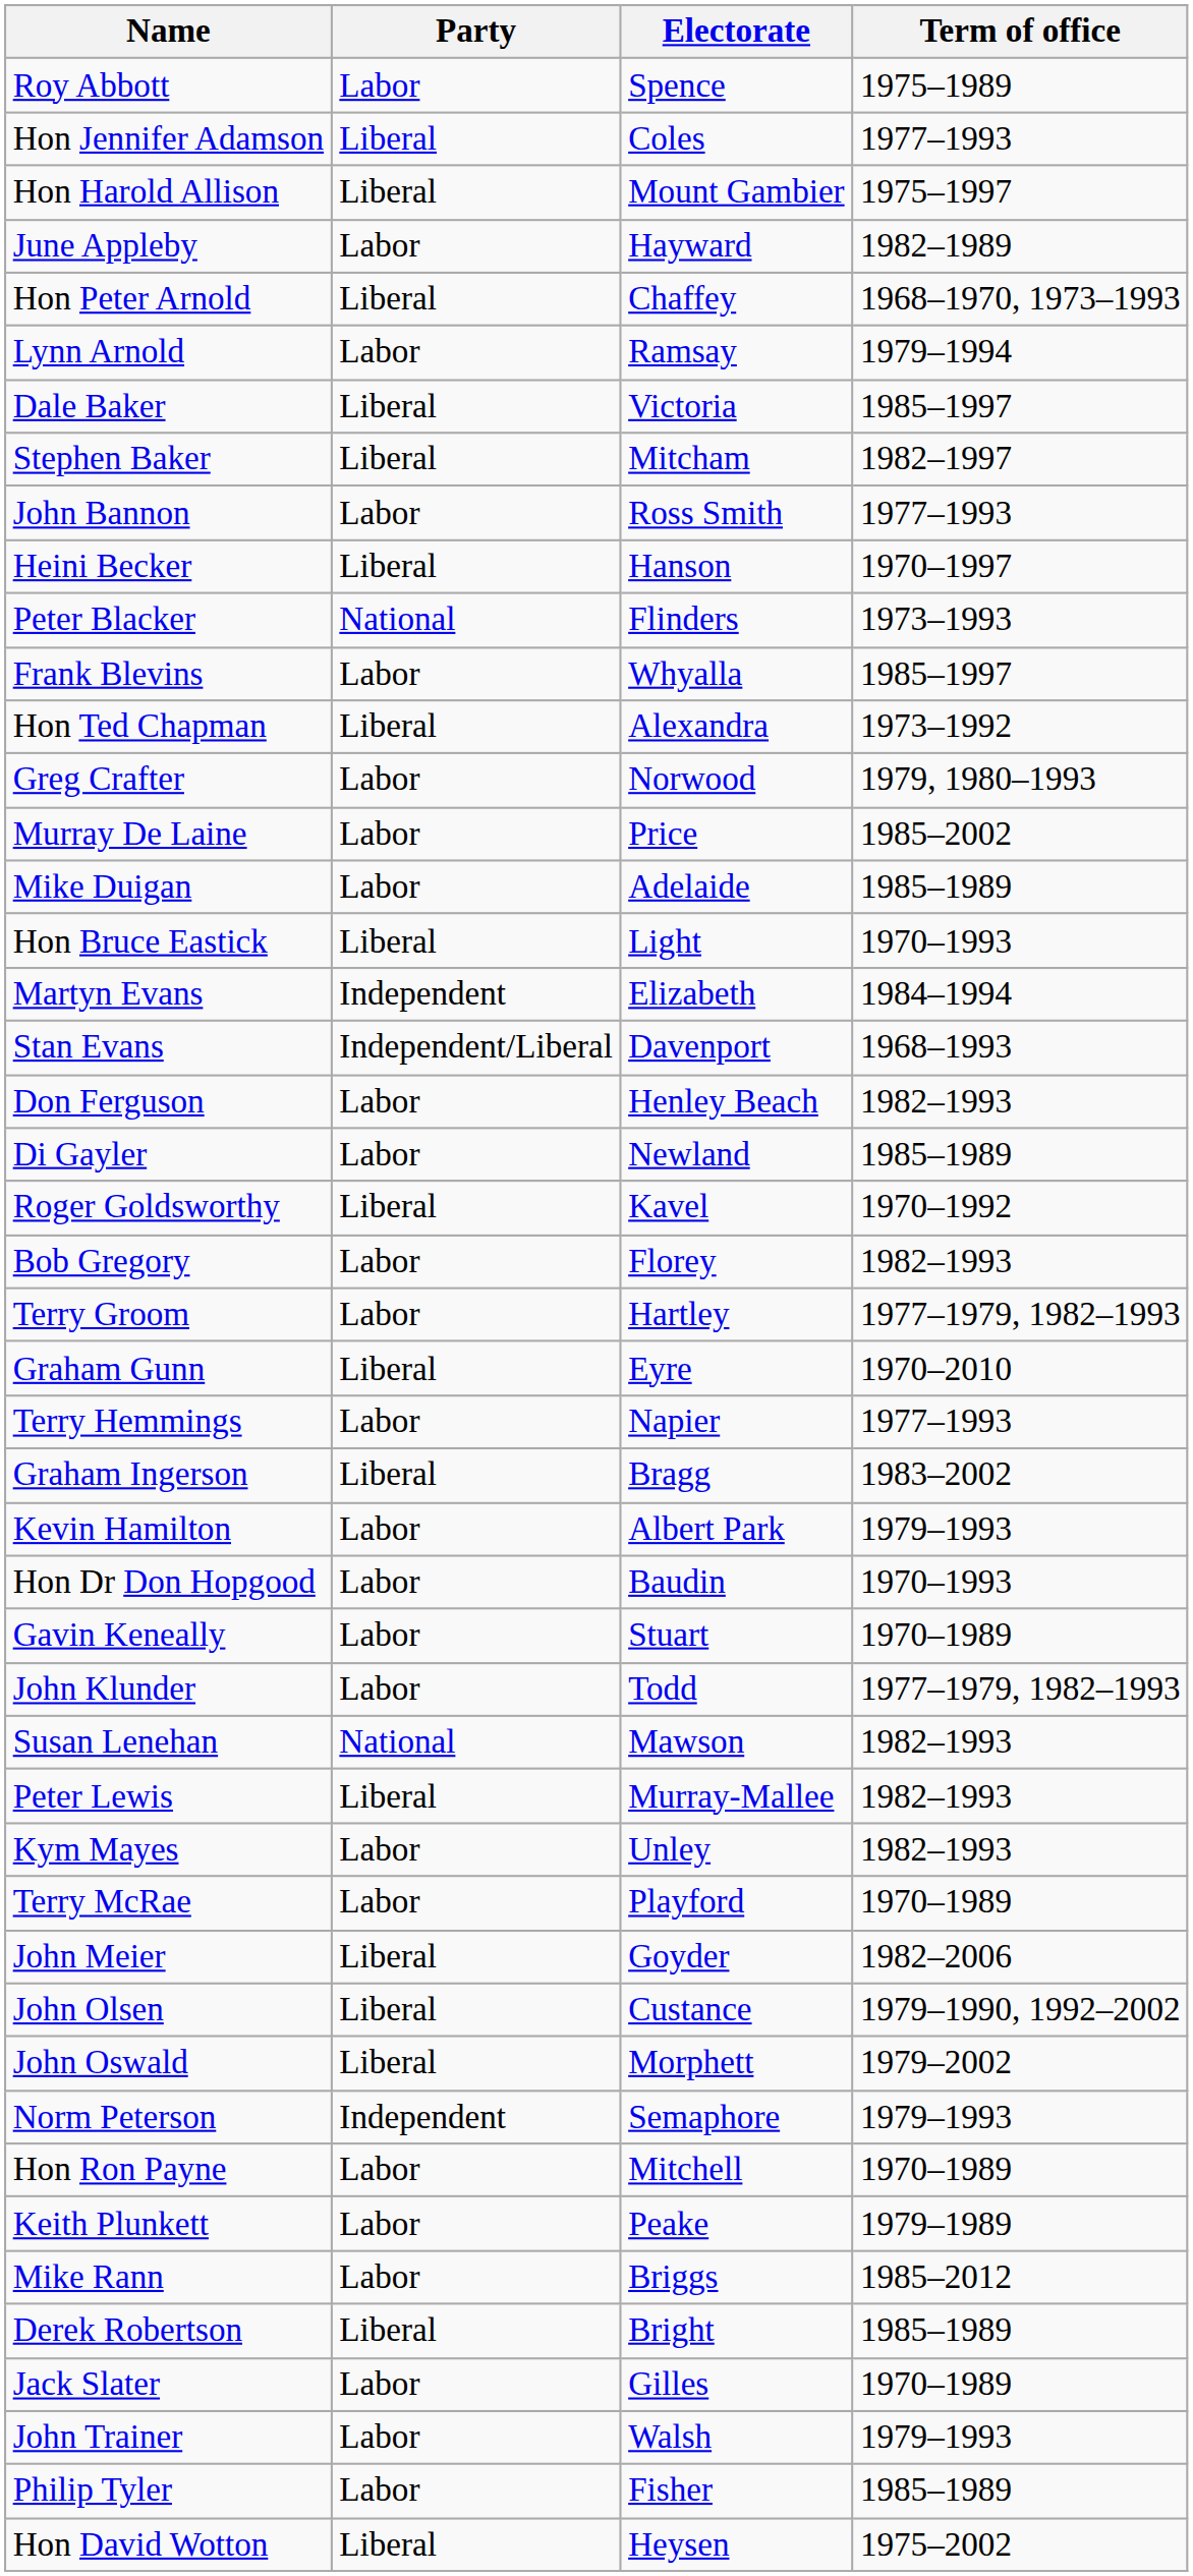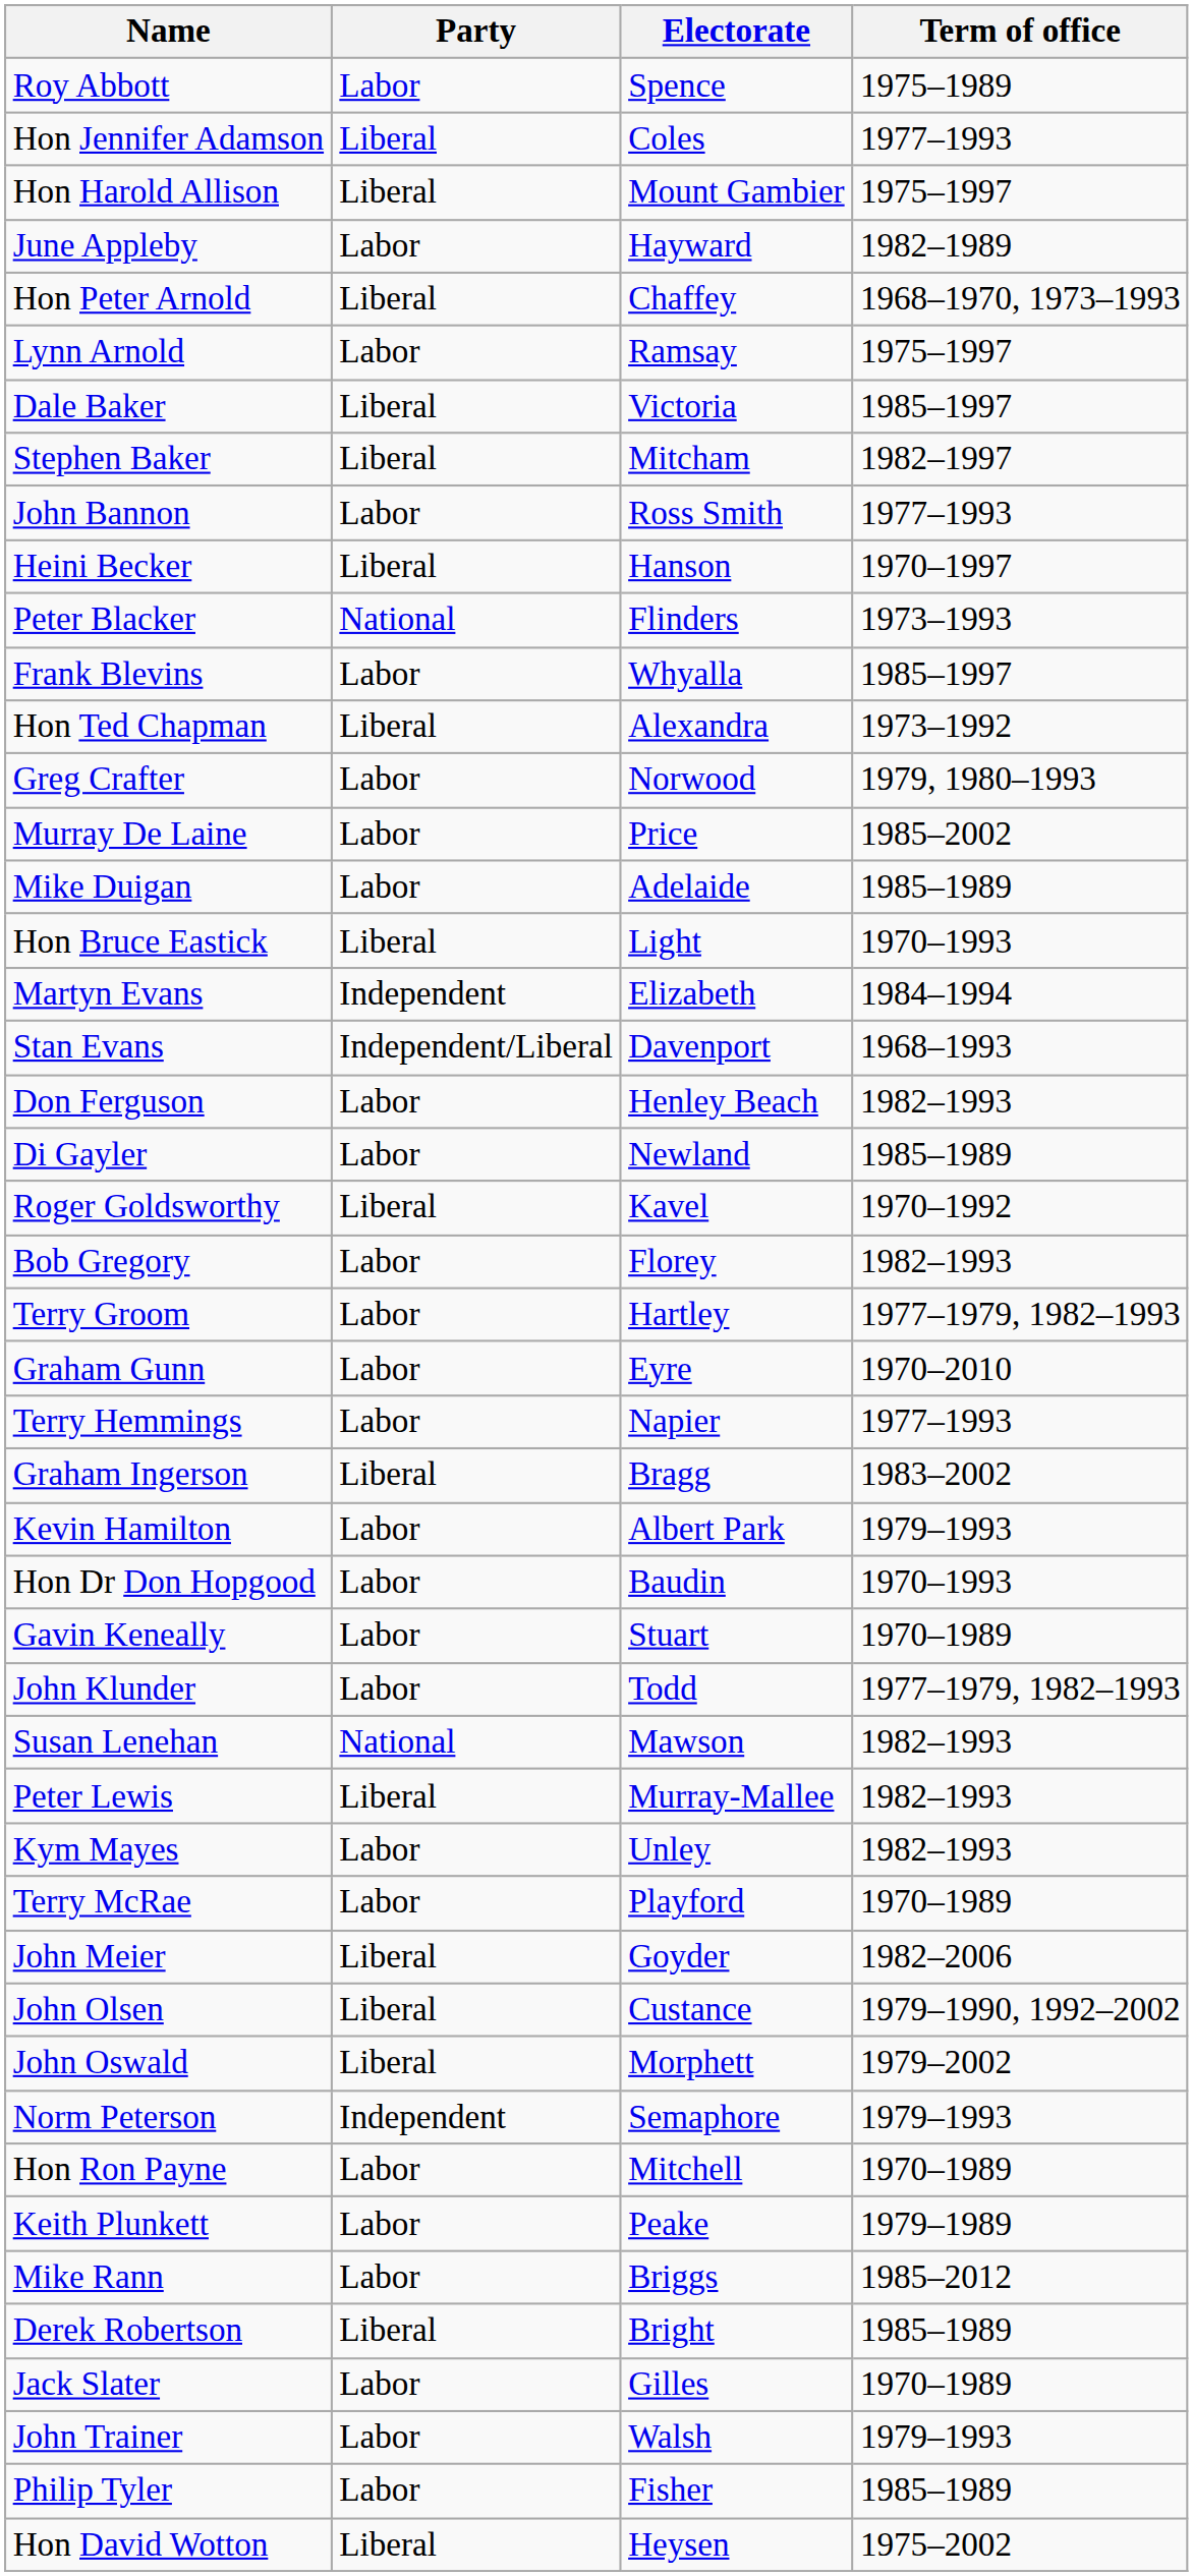Lynn Arnold | Term of office: 1979–1994 -> 1975–1997
Graham Gunn | Party: Liberal -> Labor
